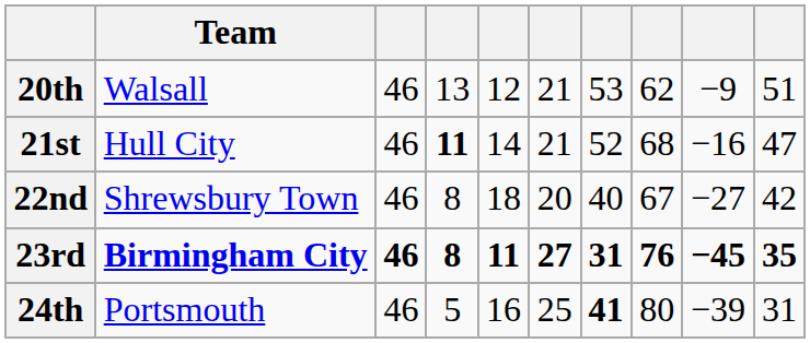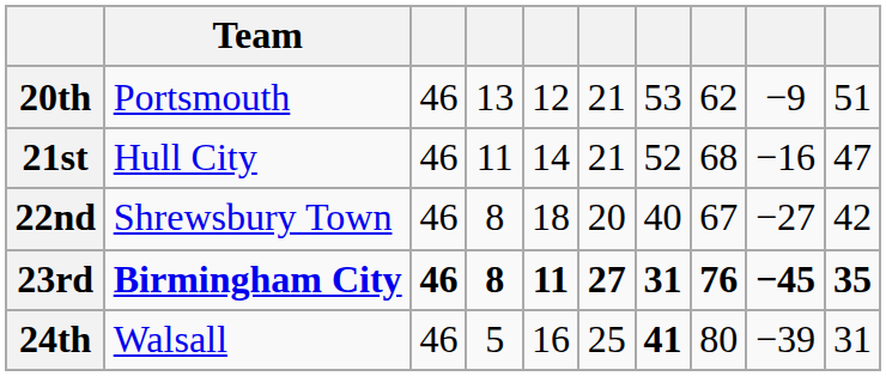20th | Team: Walsall -> Portsmouth
21st | column 4: bold -> normal
24th | Team: Portsmouth -> Walsall
